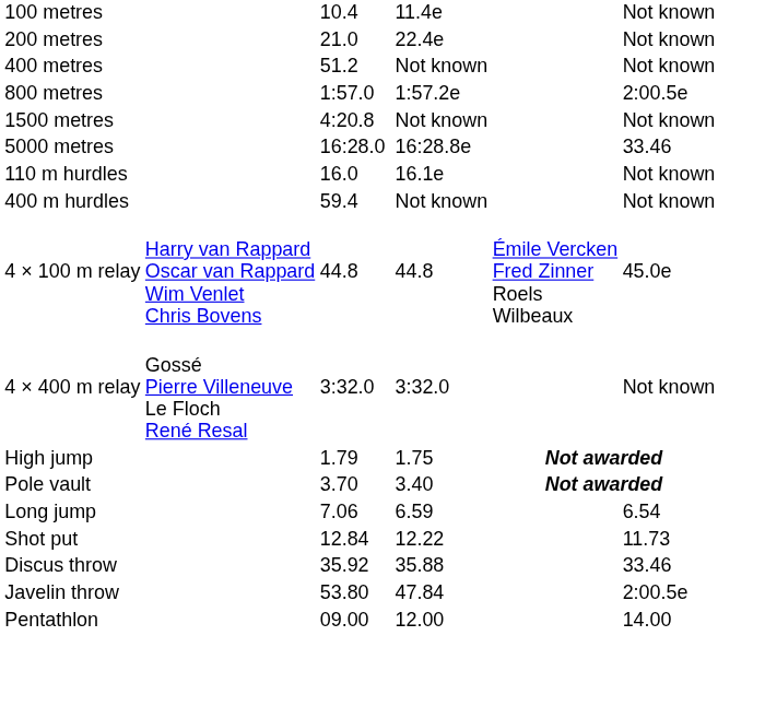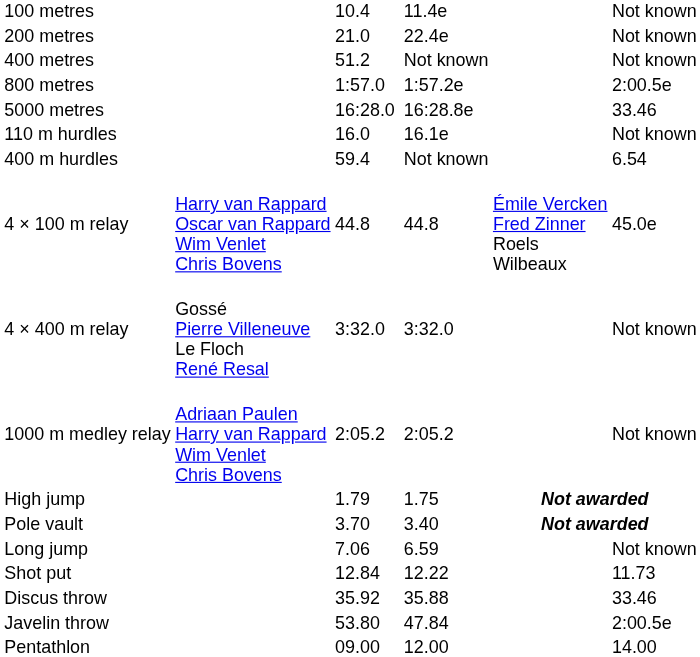- row: 1500 metres | 4:20.8 | Not known | Not known
400 m hurdles | column 7: Not known -> 6.54
+ row: 1000 m medley relay | Adriaan Paulen Harry van Rappard Wim Venlet Chris Bovens | 2:05.2 | 2:05.2 | Not known
Long jump | column 7: 6.54 -> Not known
